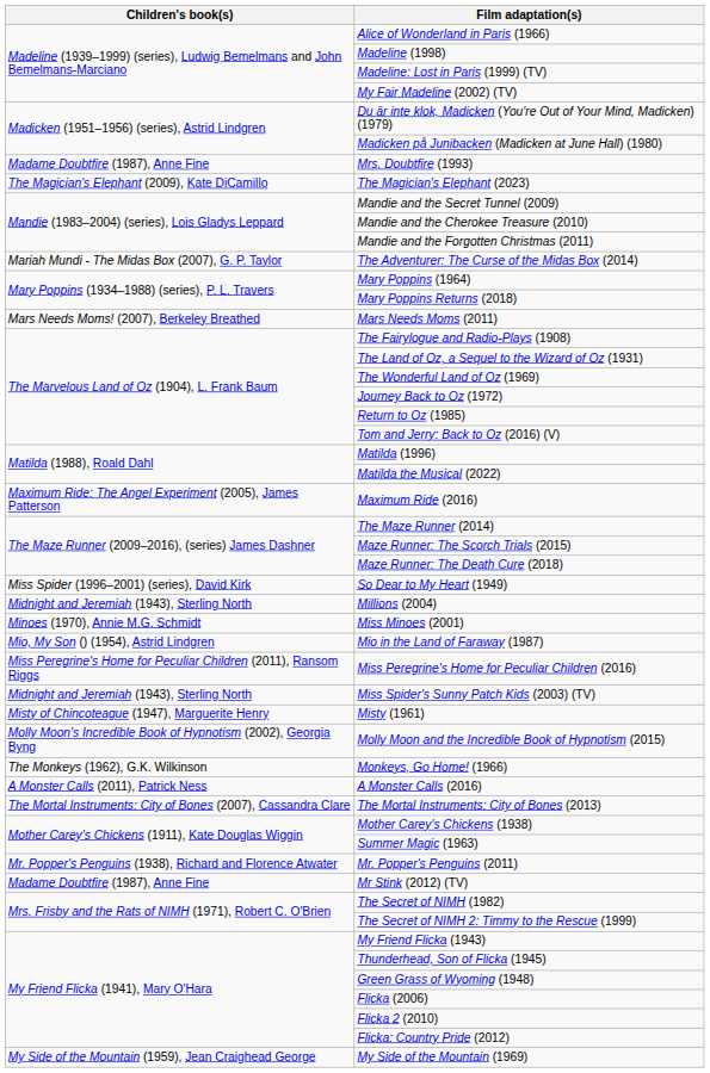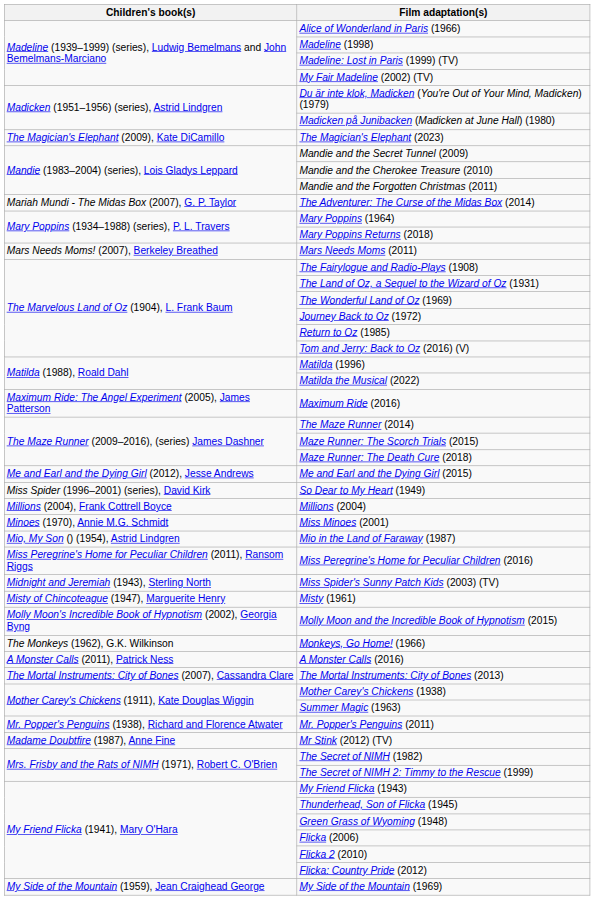- row: Madame Doubtfire (1987), Anne Fine | Mrs. Doubtfire (1993)
+ row: Me and Earl and the Dying Girl (2012), Jesse Andrews | Me and Earl and the Dying Girl (2015)
Millions (2004) | Children's book(s): Midnight and Jeremiah (1943), Sterling North -> Millions (2004), Frank Cottrell Boyce
